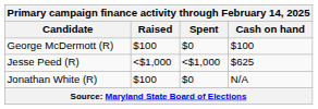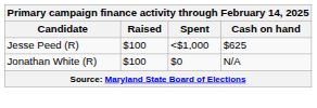- row: George McDermott (R) | $100 | $0 | $100
Jesse Peed (R) | Raised: <$1,000 -> $100
